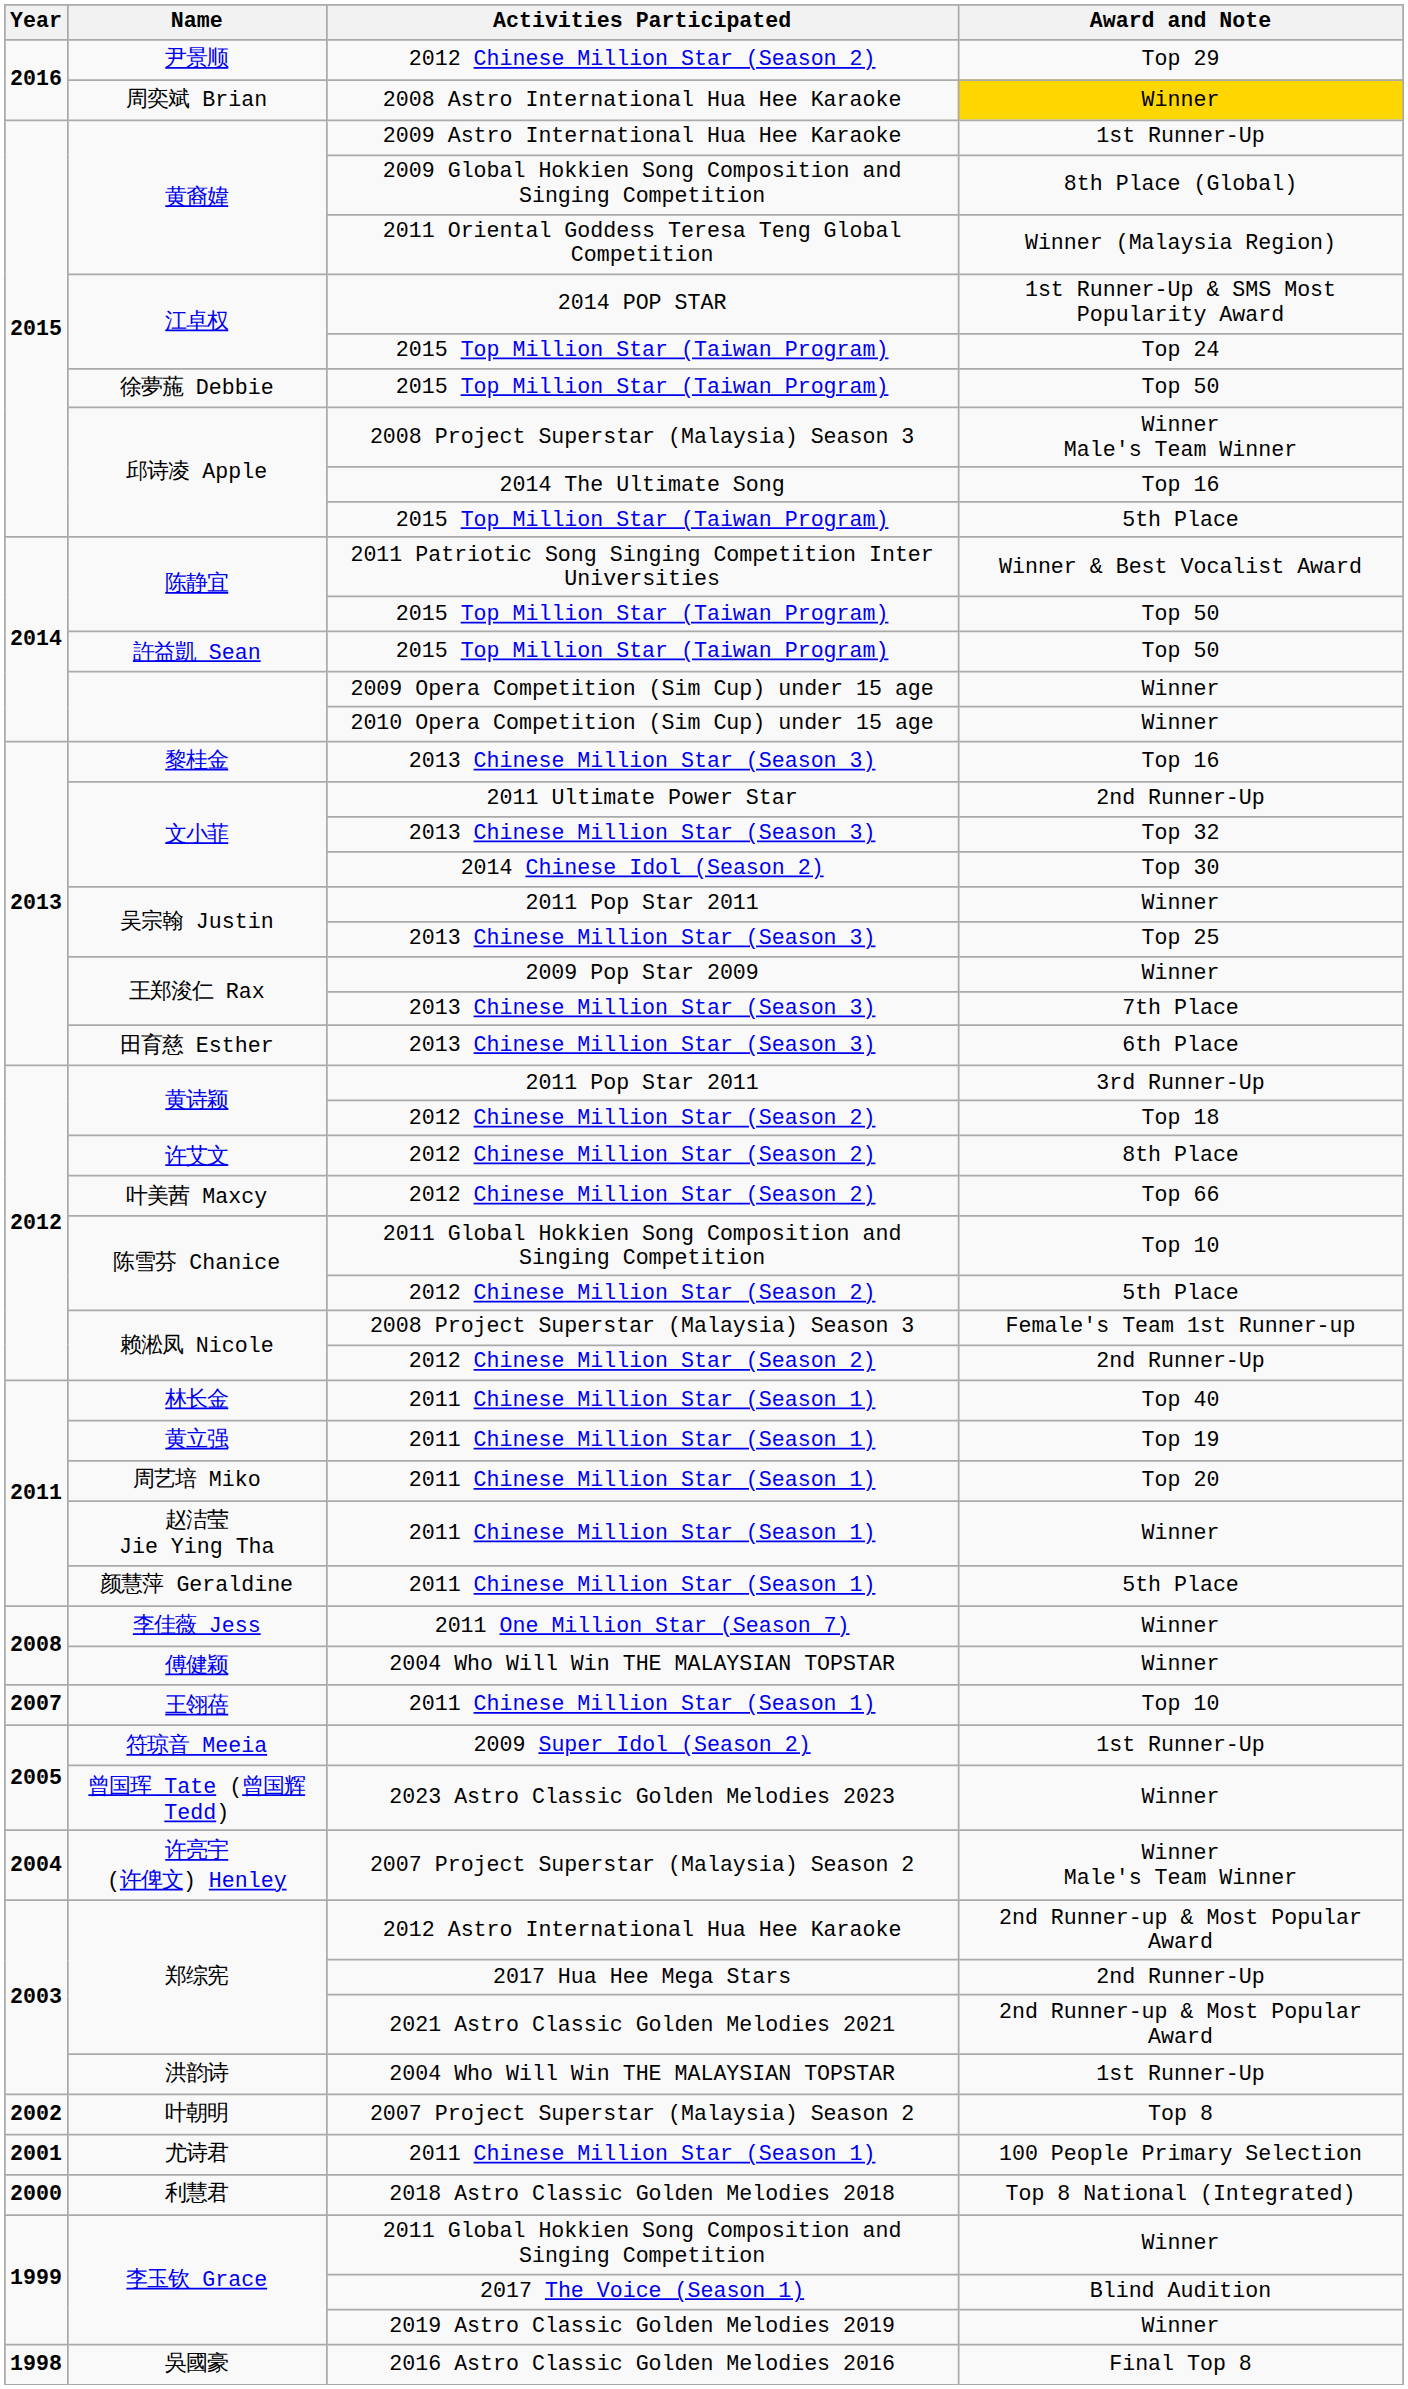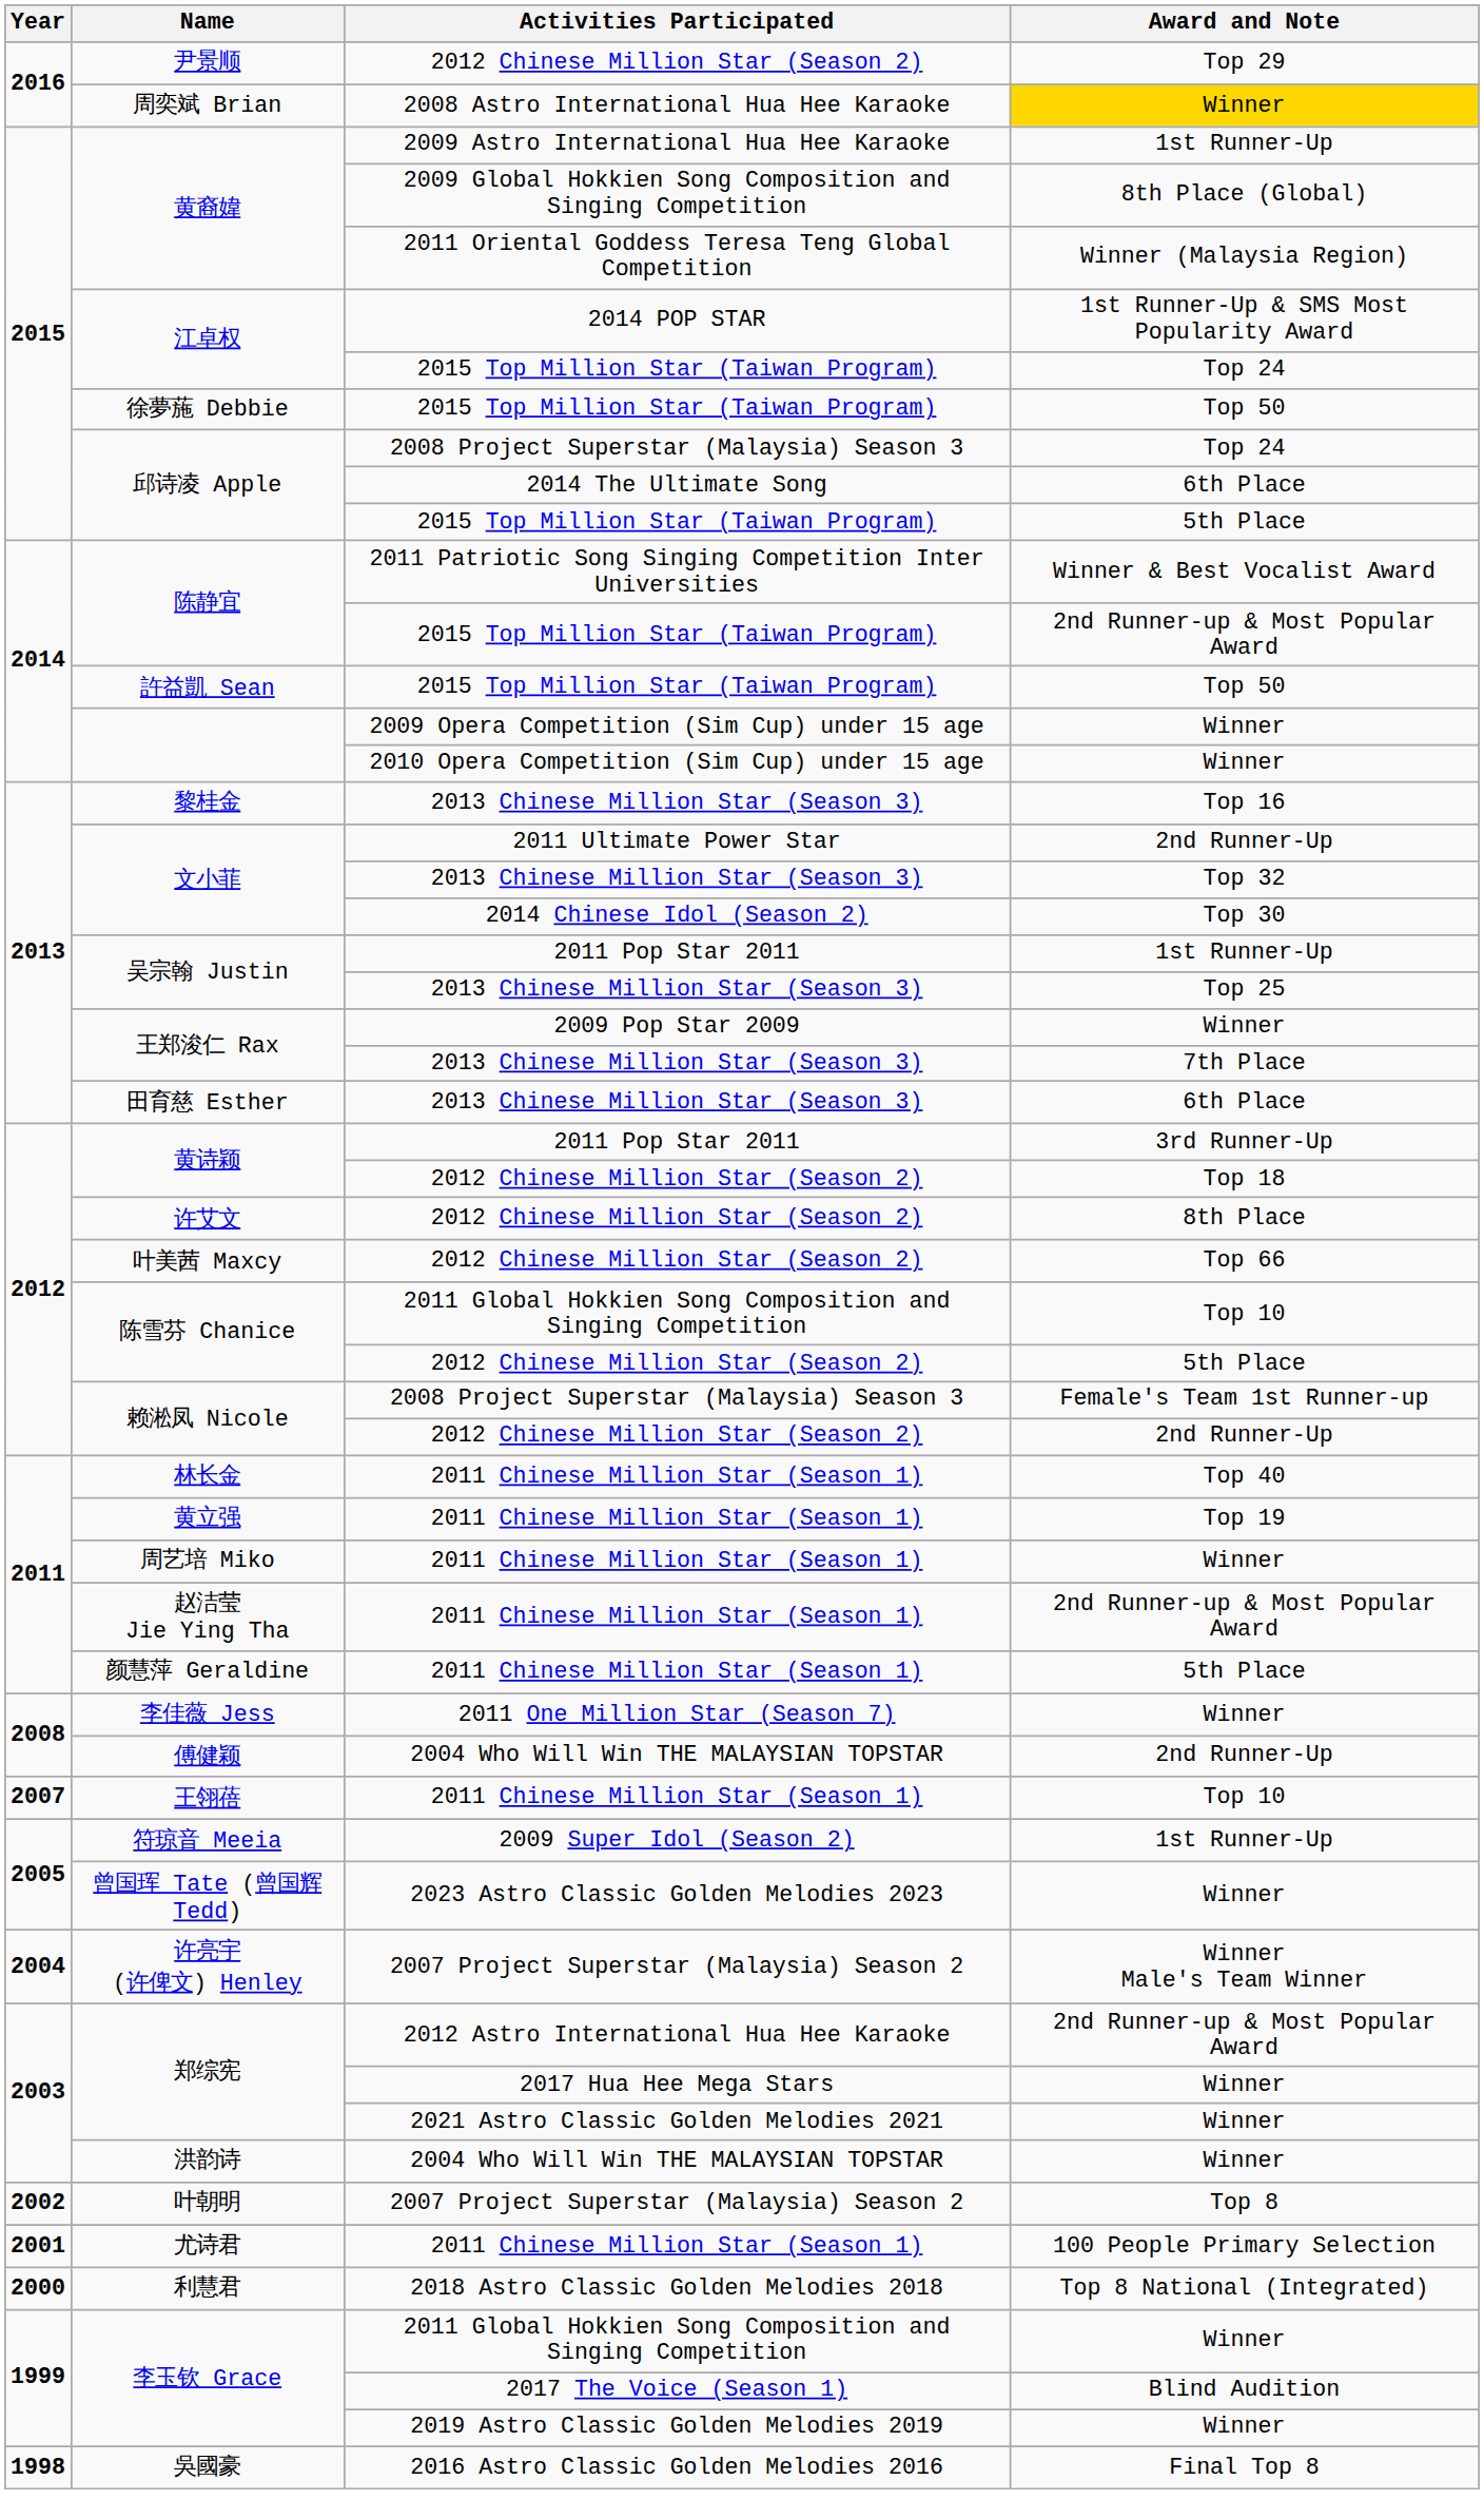邱诗凌 Apple / 2008 Project Superstar (Malaysia) Season 3 | Award and Note: Winner Male's Team Winner -> Top 24
邱诗凌 Apple / 2014 The Ultimate Song | Award and Note: Top 16 -> 6th Place
陈静宜 / 2015 Top Million Star (Taiwan Program) | Award and Note: Top 50 -> 2nd Runner-up & Most Popular Award
吴宗翰 Justin / 2011 Pop Star 2011 | Award and Note: Winner -> 1st Runner-Up
周艺培 Miko | Award and Note: Top 20 -> Winner
赵洁莹 Jie Ying Tha | Award and Note: Winner -> 2nd Runner-up & Most Popular Award
傅健颖 | Award and Note: Winner -> 2nd Runner-Up
郑综宪 / 2017 Hua Hee Mega Stars | Award and Note: 2nd Runner-Up -> Winner
郑综宪 / 2021 Astro Classic Golden Melodies 2021 | Award and Note: 2nd Runner-up & Most Popular Award -> Winner
洪韵诗 | Award and Note: 1st Runner-Up -> Winner
